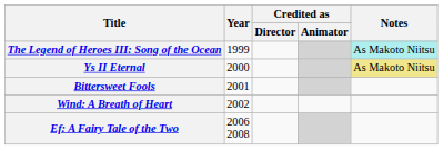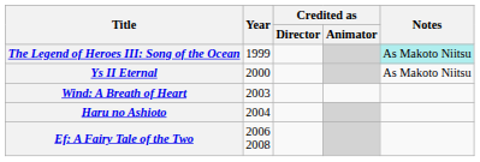Ys II Eternal | Notes: khaki background -> no background
- row: Bittersweet Fools | 2001
Wind: A Breath of Heart | Year: 2002 -> 2003
+ row: Haru no Ashioto | 2004
